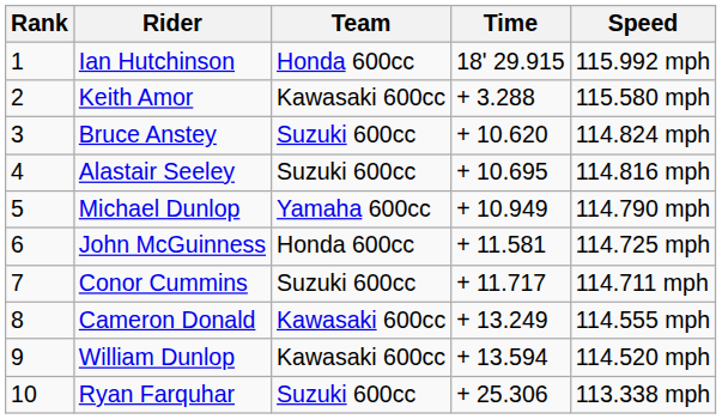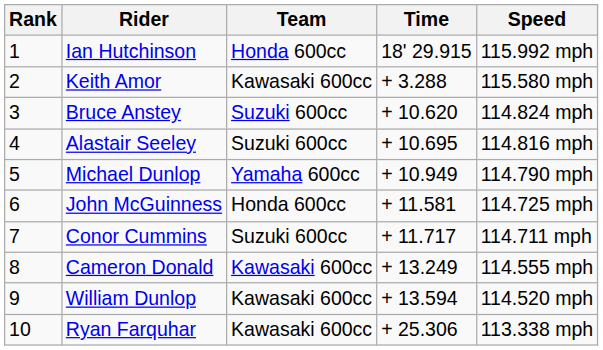Ryan Farquhar | Team: Suzuki 600cc -> Kawasaki 600cc
